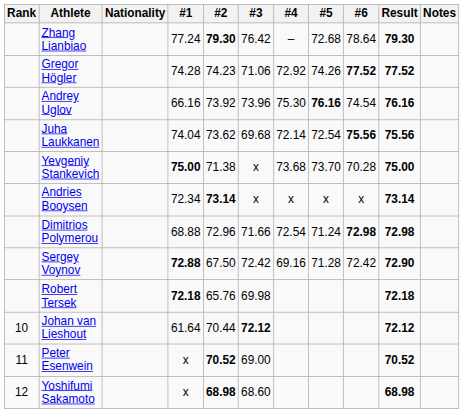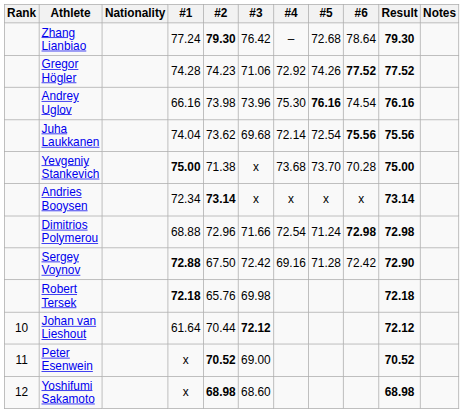Andrey Uglov | #2: 73.92 -> 73.98
